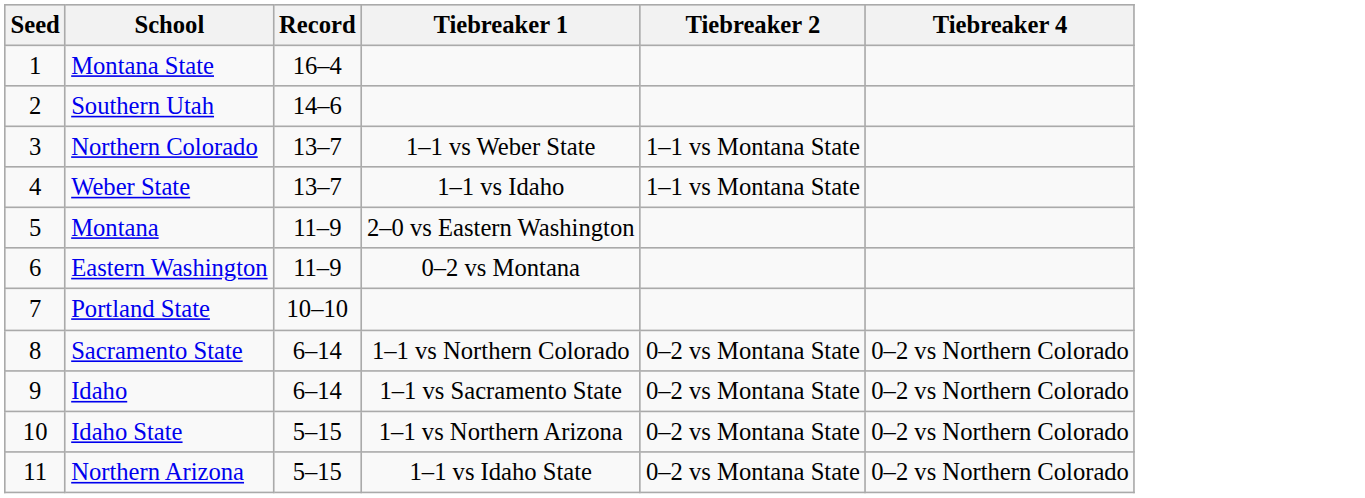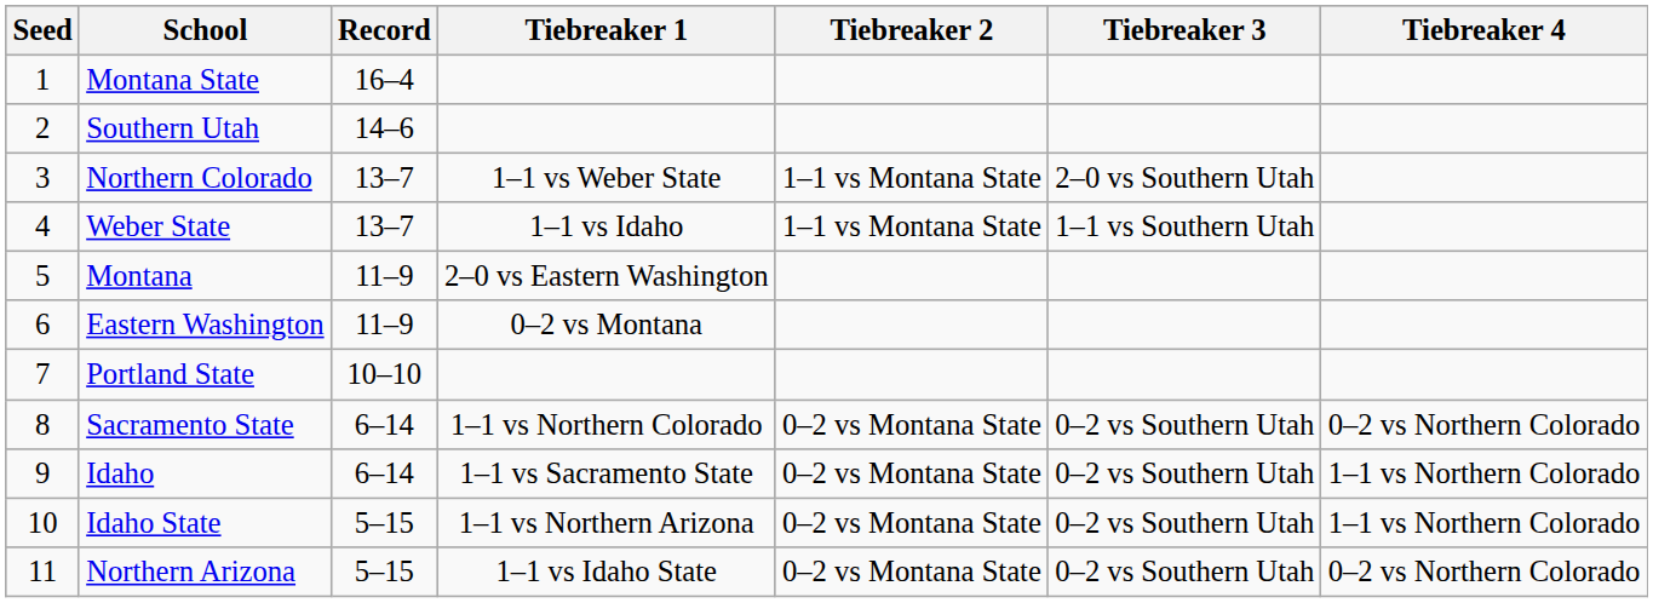+ column: Tiebreaker 3 | 2–0 vs Southern Utah | 1–1 vs Southern Utah | 0–2 vs Southern Utah | 0–2 vs Southern Utah | 0–2 vs Southern Utah | 0–2 vs Southern Utah
Idaho | Tiebreaker 4: 0–2 vs Northern Colorado -> 1–1 vs Northern Colorado
Idaho State | Tiebreaker 4: 0–2 vs Northern Colorado -> 1–1 vs Northern Colorado
